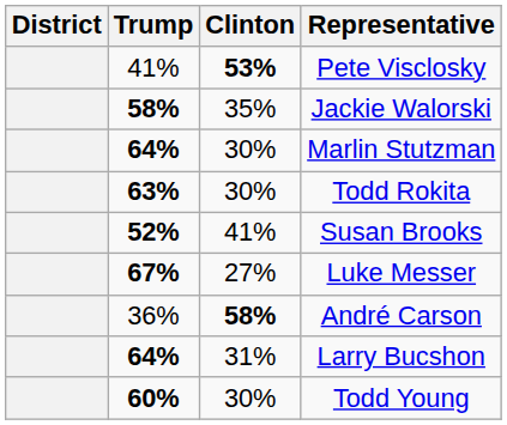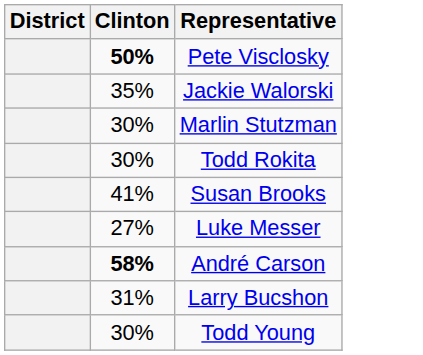- column: Trump | 41% | 58% | 64% | 63% | 52% | 67% | 36% | 64% | 60%
Pete Visclosky | Clinton: 53% -> 50%
